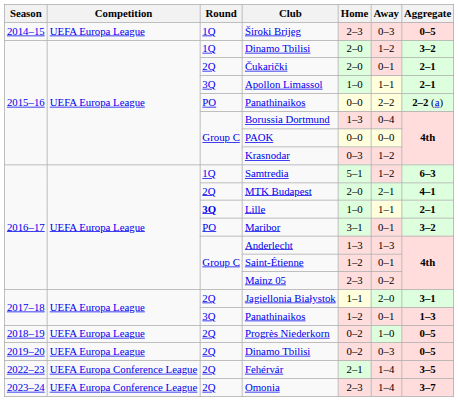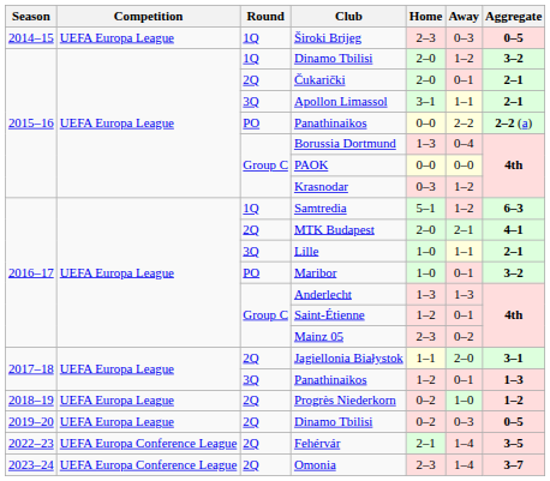Apollon Limassol | Home: 1–0 -> 3–1
Lille | Round: bold -> normal
Maribor | Home: 3–1 -> 1–0
Progrès Niederkorn | Aggregate: 0–5 -> 1–2
